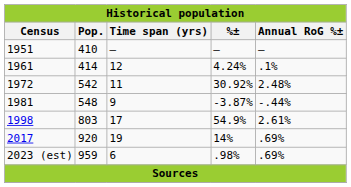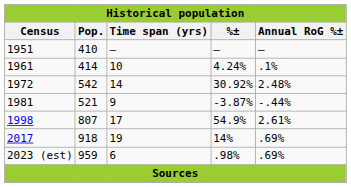1961 | Time span (yrs): 12 -> 10
1972 | Time span (yrs): 11 -> 14
1981 | Pop.: 548 -> 521
1998 | Pop.: 803 -> 807
2017 | Pop.: 920 -> 918
